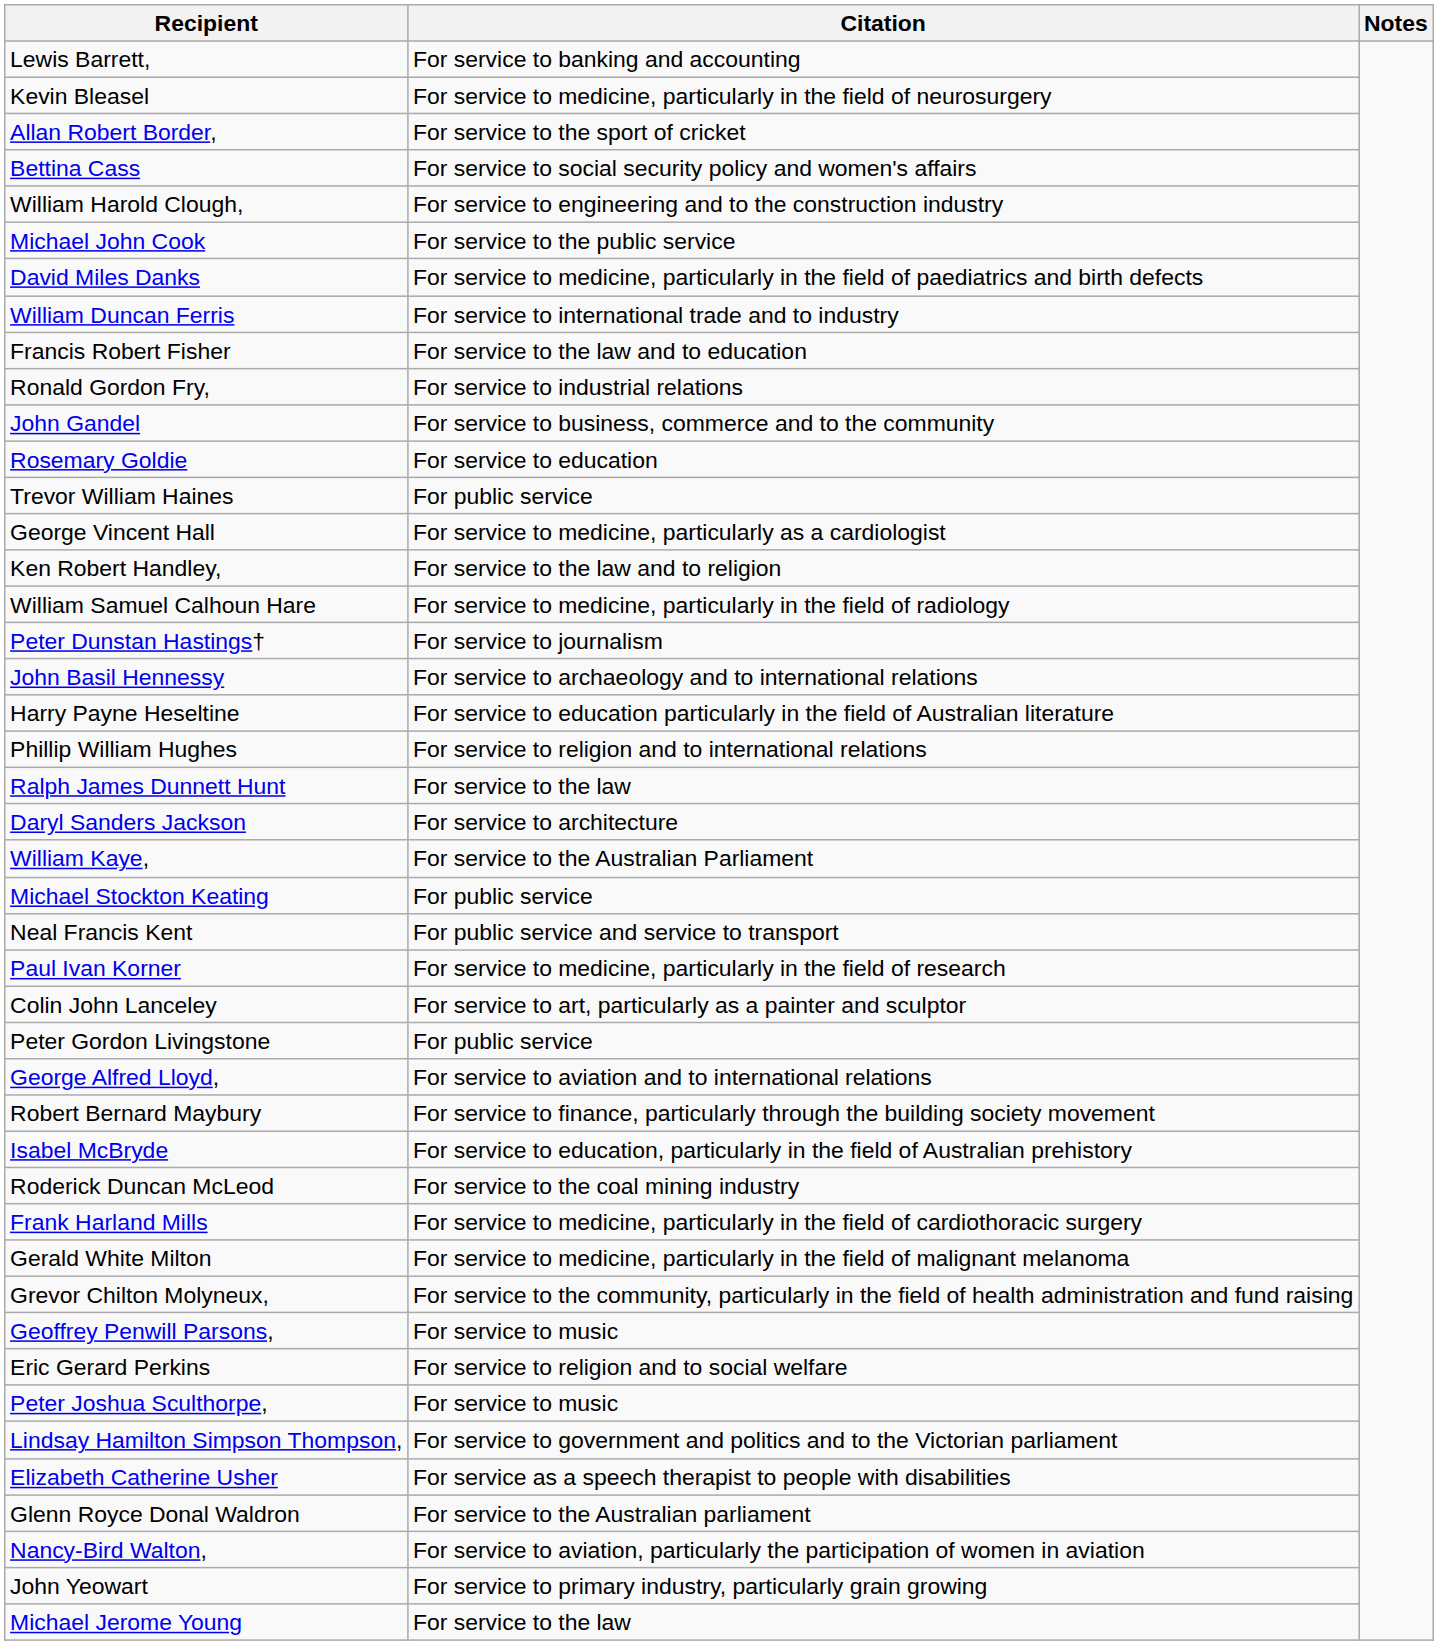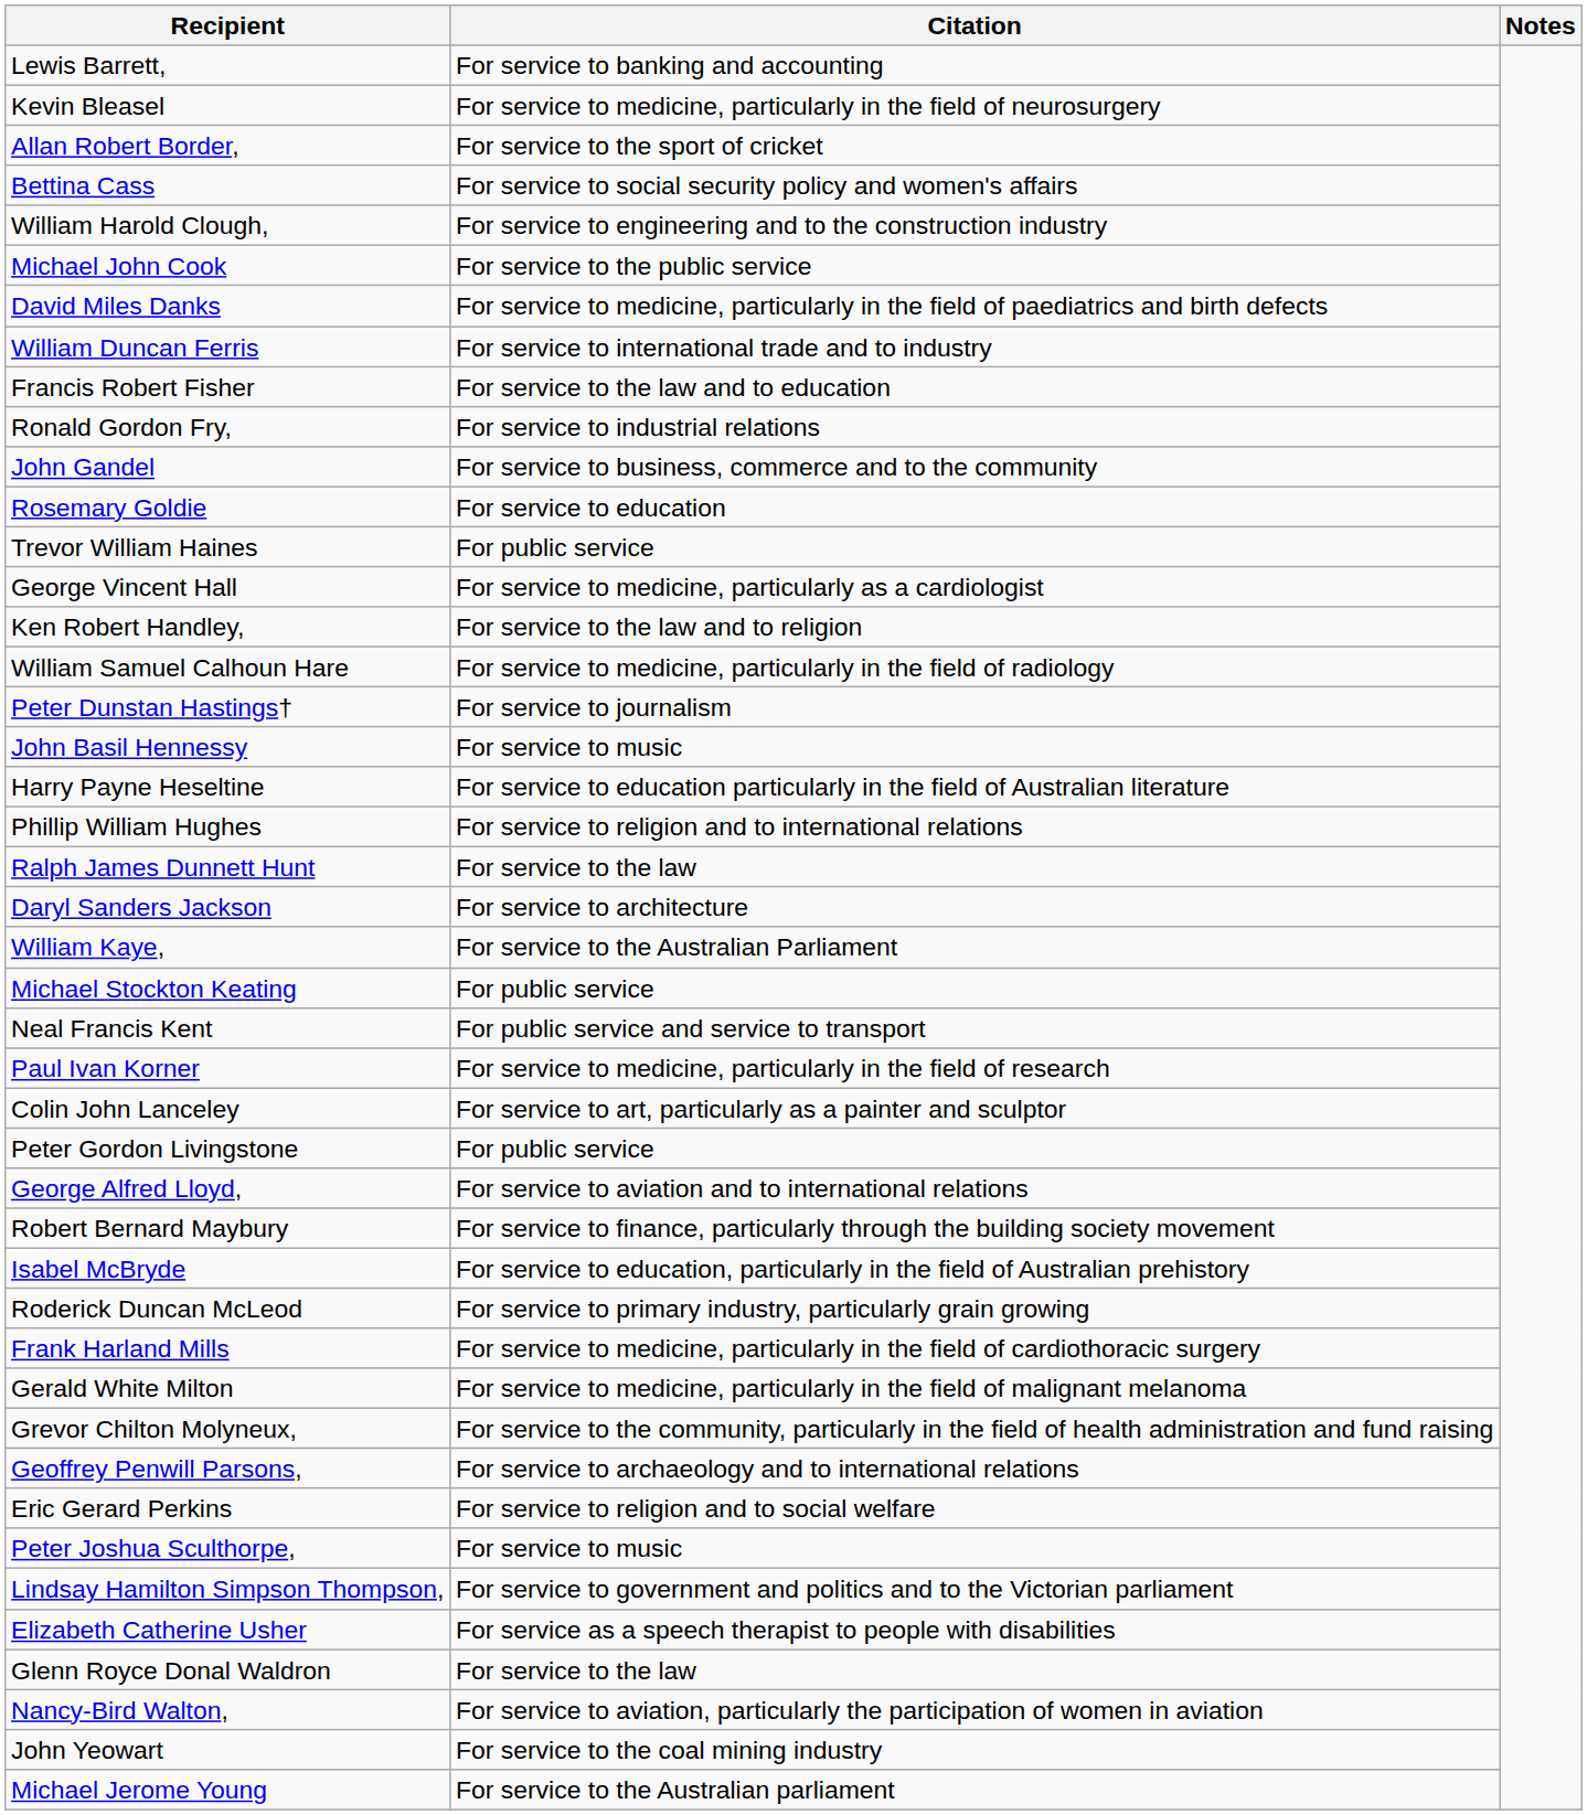John Basil Hennessy | Citation: For service to archaeology and to international relations -> For service to music
Roderick Duncan McLeod | Citation: For service to the coal mining industry -> For service to primary industry, particularly grain growing
Geoffrey Penwill Parsons, | Citation: For service to music -> For service to archaeology and to international relations
Glenn Royce Donal Waldron | Citation: For service to the Australian parliament -> For service to the law
John Yeowart | Citation: For service to primary industry, particularly grain growing -> For service to the coal mining industry
Michael Jerome Young | Citation: For service to the law -> For service to the Australian parliament
